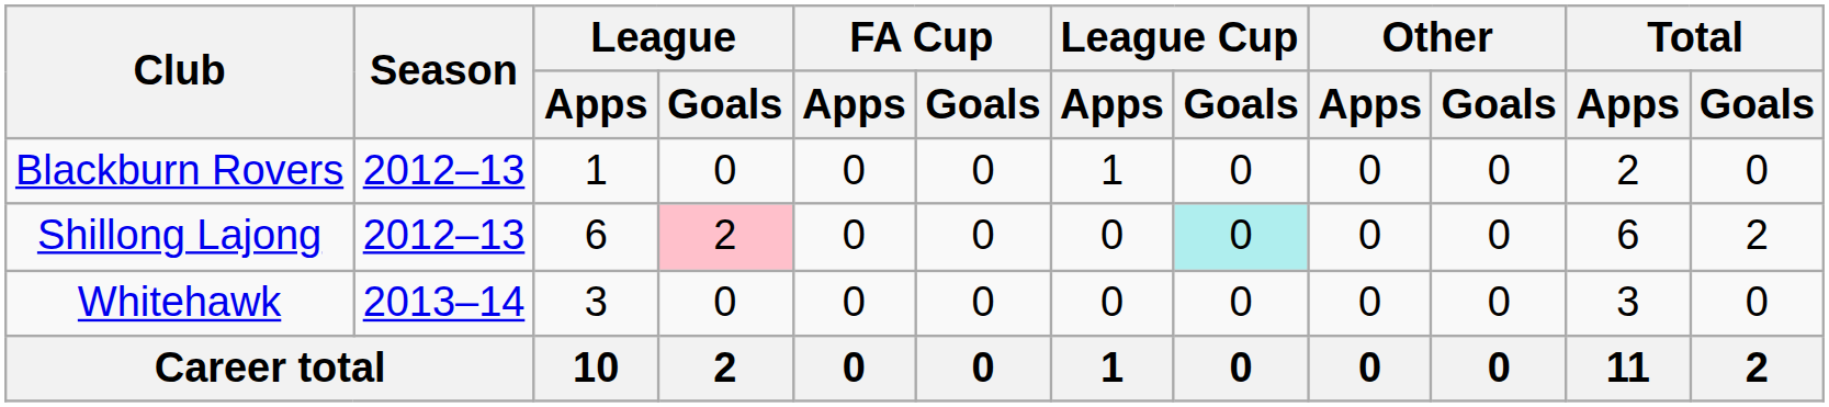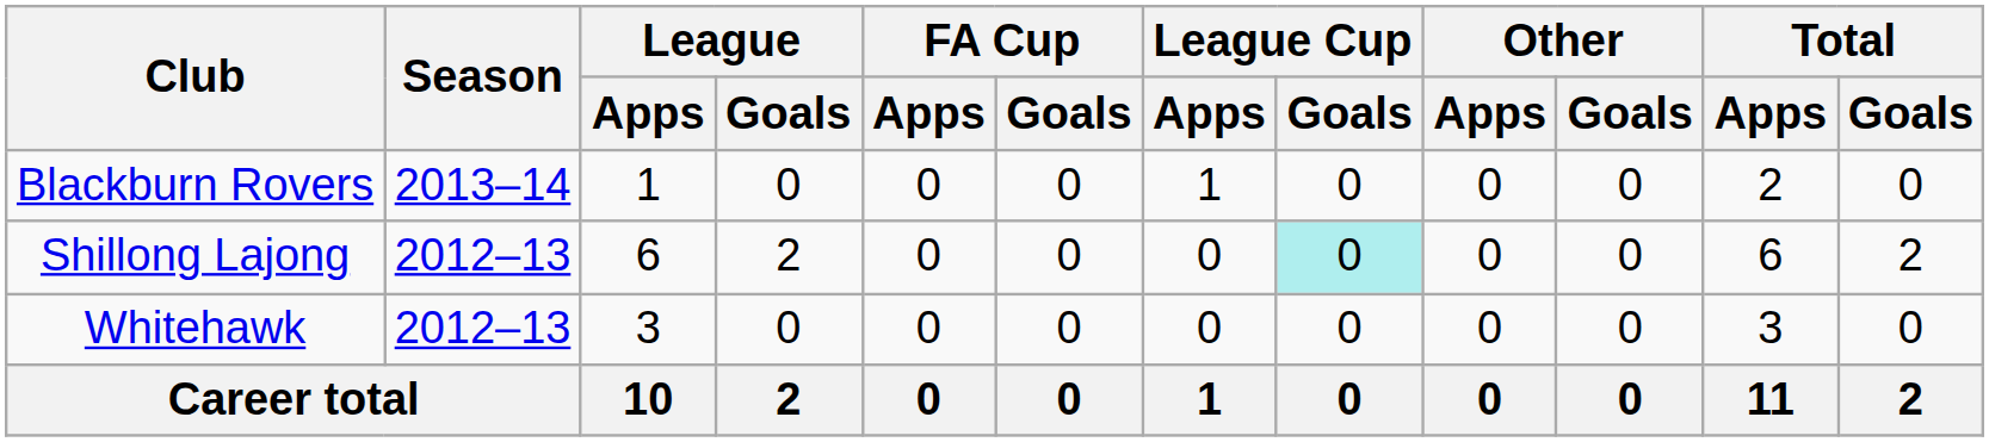Blackburn Rovers | Season: 2012–13 -> 2013–14
Shillong Lajong | League / Goals: pink background -> no background
Whitehawk | Season: 2013–14 -> 2012–13
